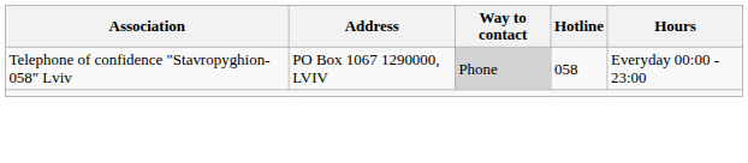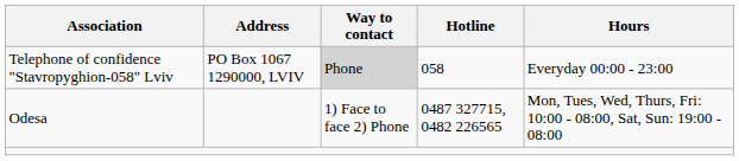+ row: Odesa | 1) Face to face 2) Phone | 0487 327715, 0482 226565 | Mon, Tues, Wed, Thurs, Fri: 10:00 - 08:00, Sat, Sun: 19:00 - 08:00
